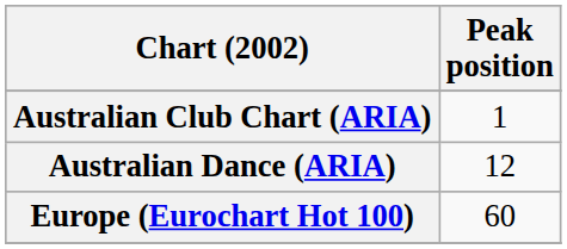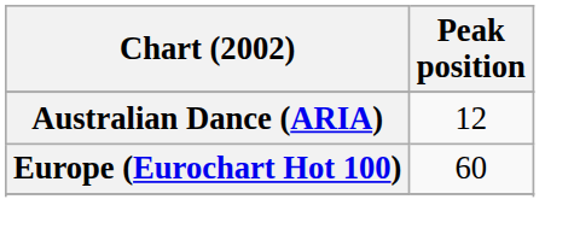- row: Australian Club Chart (ARIA) | 1
